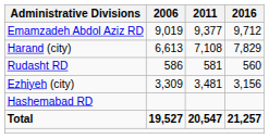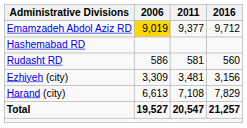Emamzadeh Abdol Aziz RD | 2006: no background -> gold background
rows swapped: Hashemabad RD <-> Harand (city)
